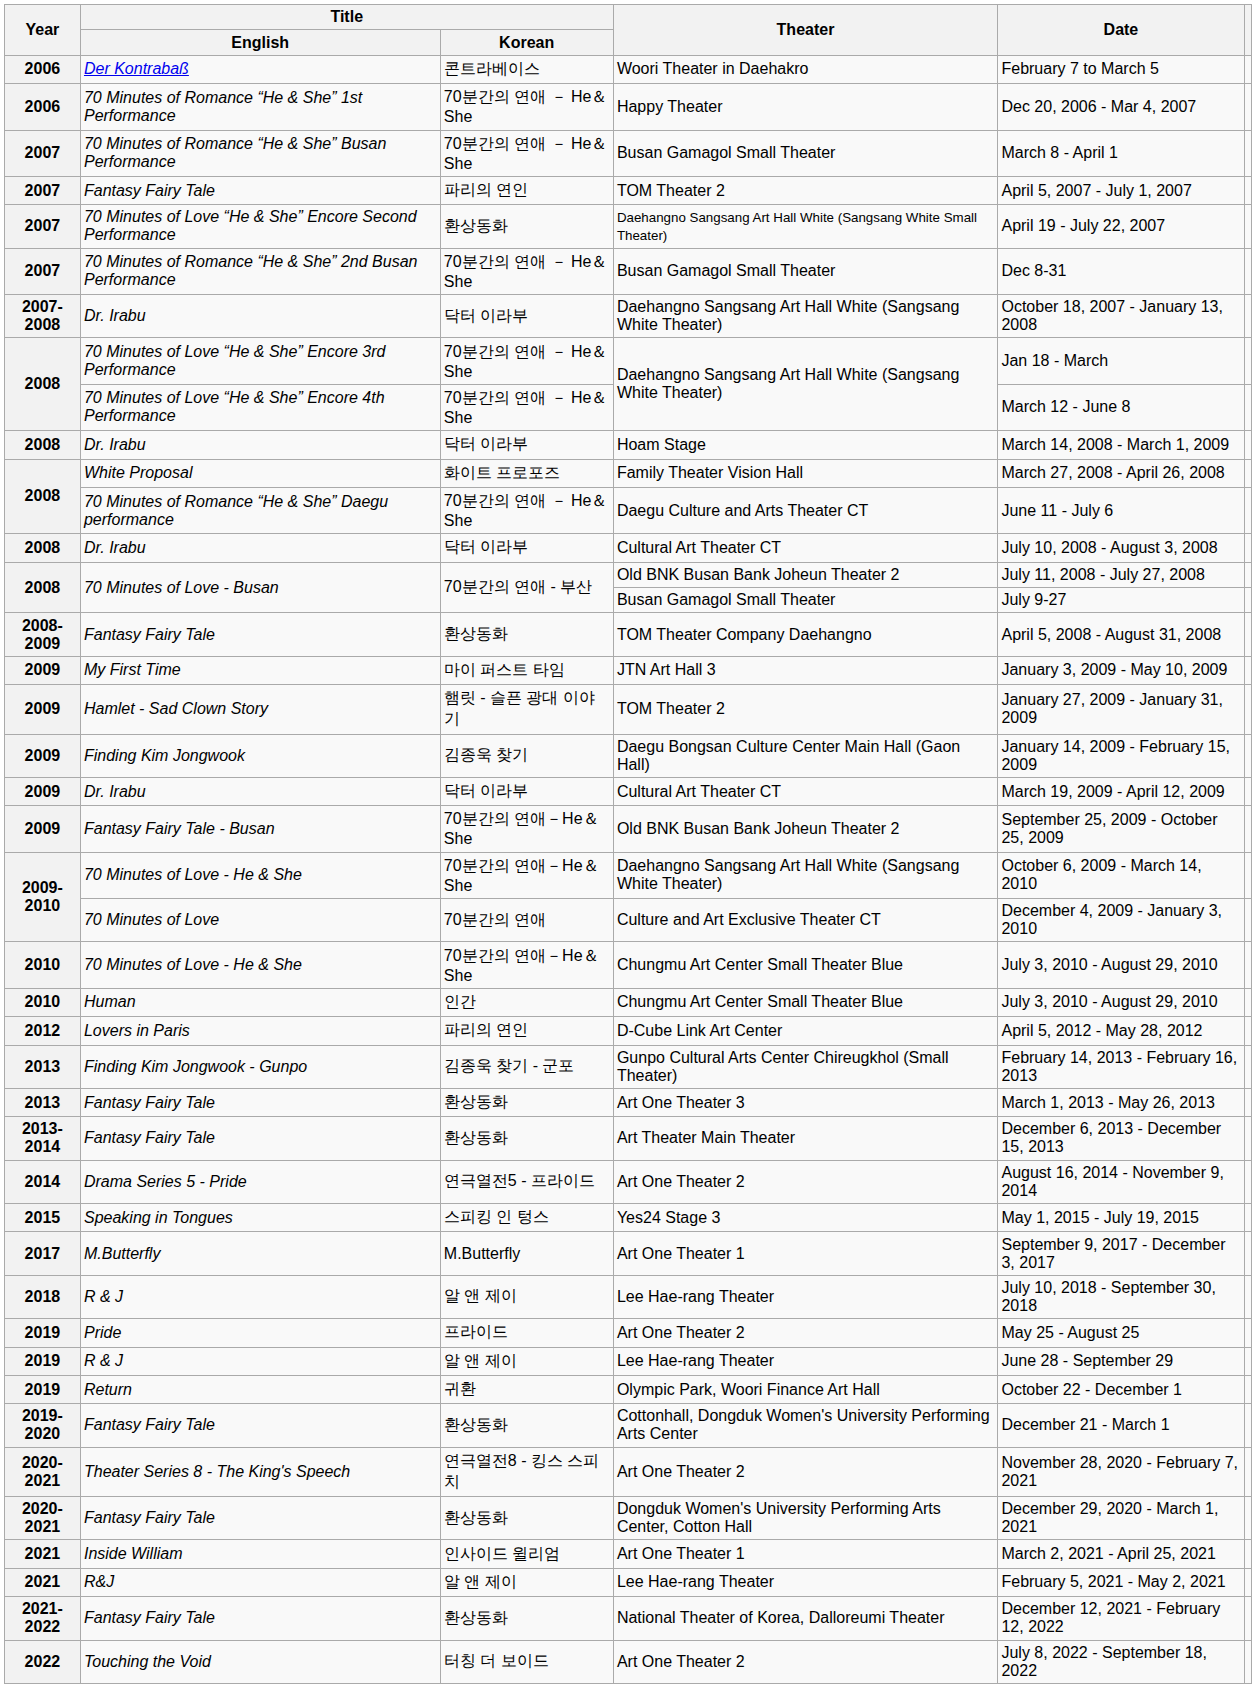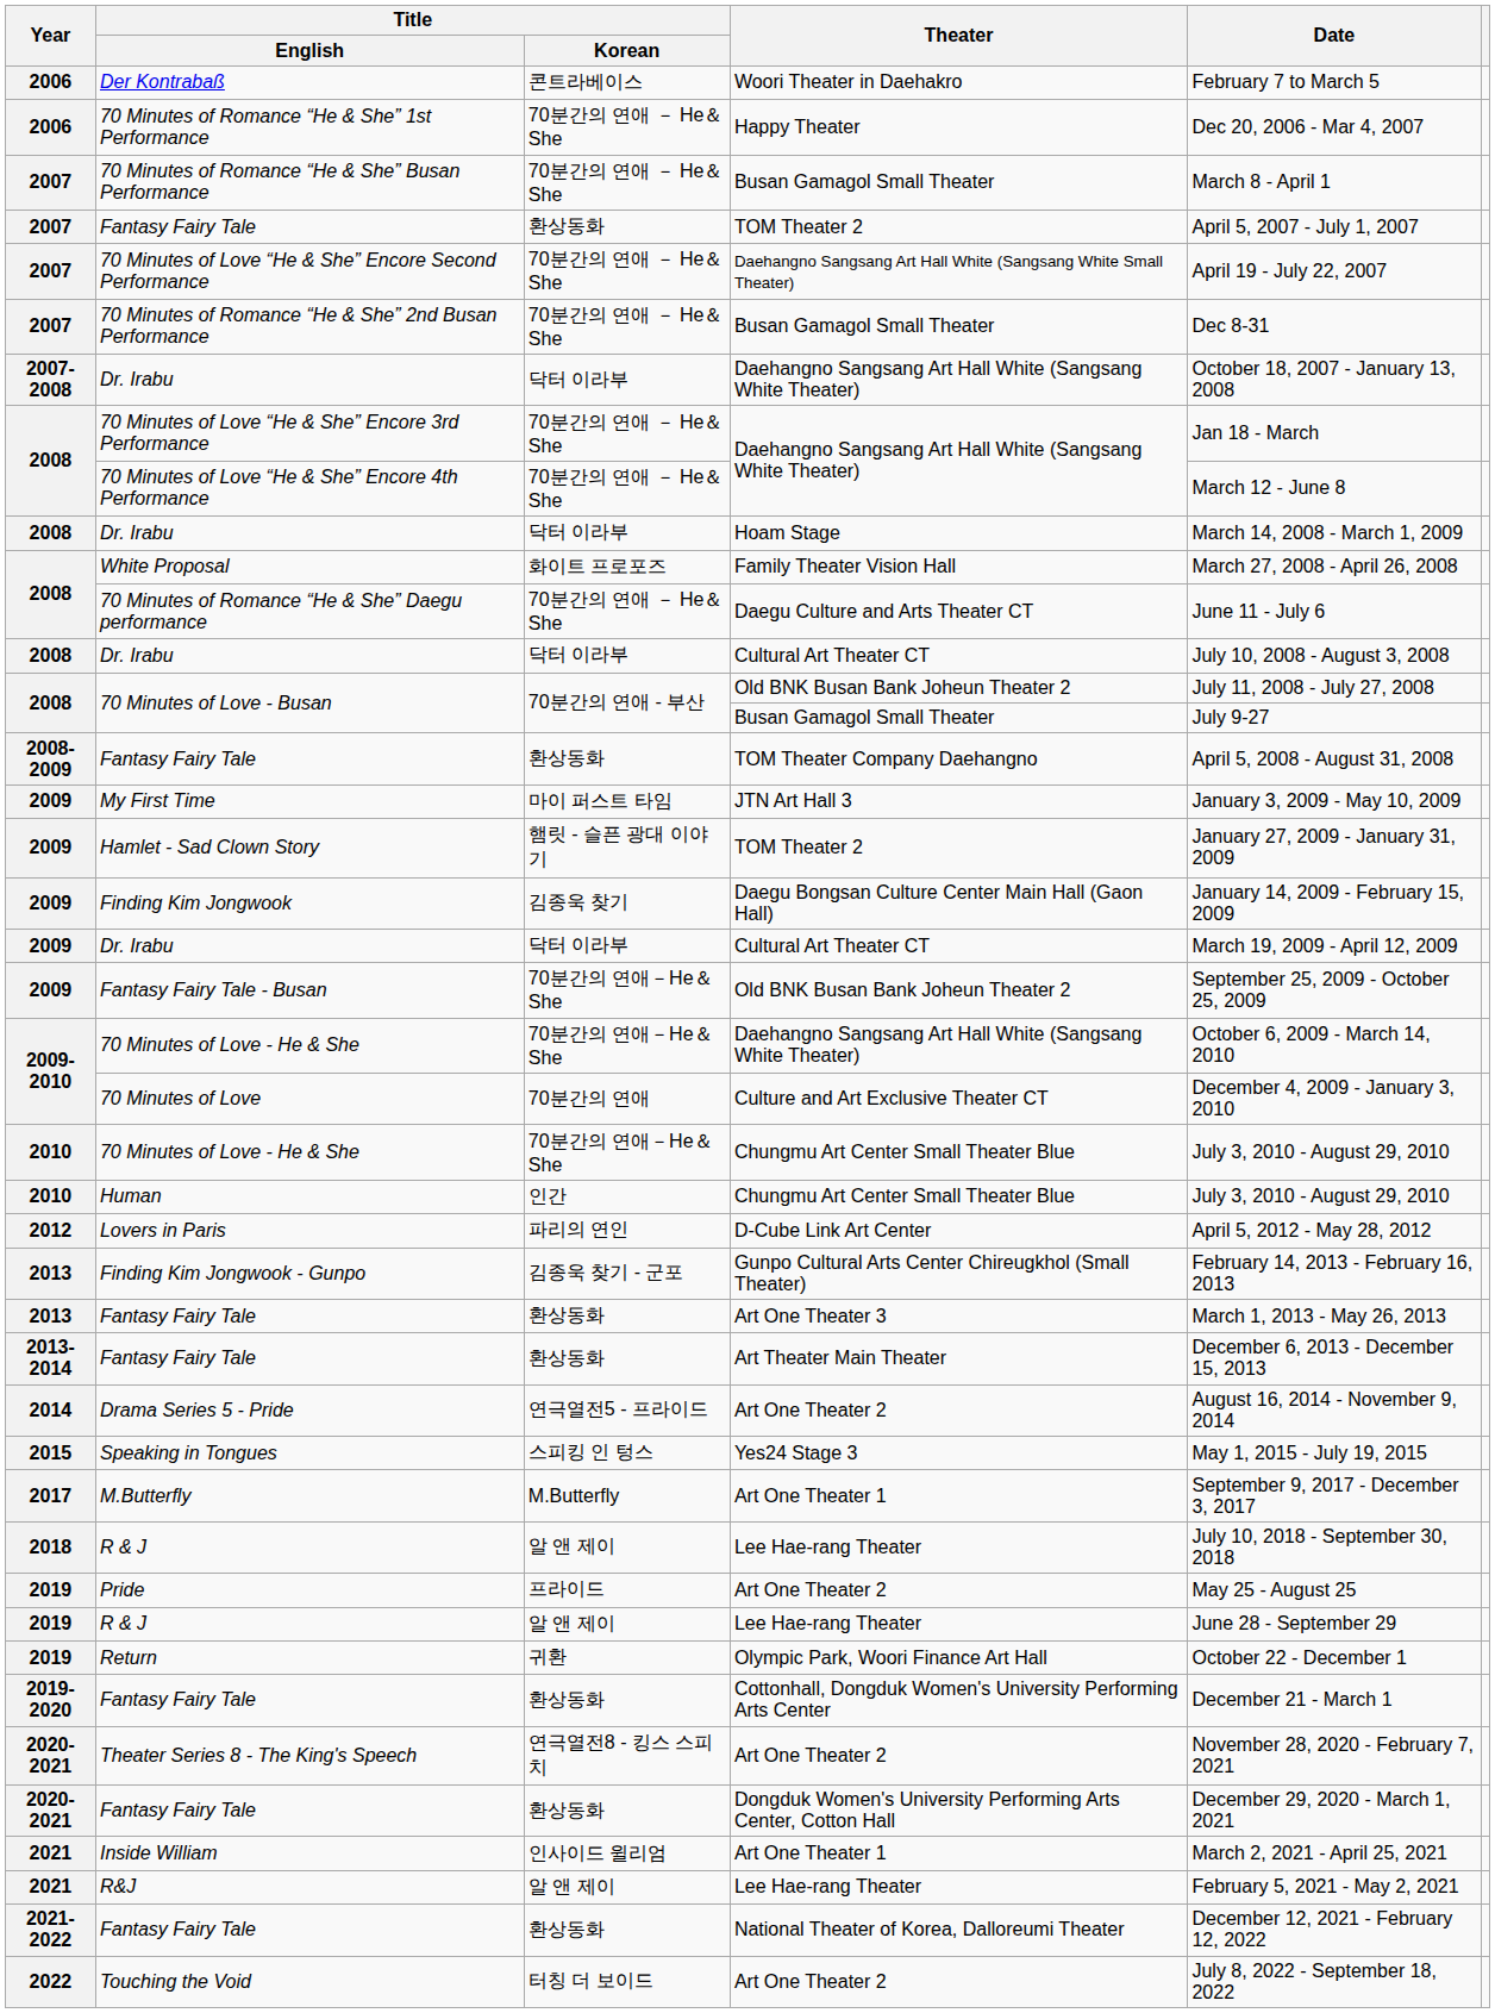Fantasy Fairy Tale / TOM Theater 2 | Title / Korean: 파리의 연인 -> 환상동화
70 Minutes of Love “He & She” Encore Second Performance | Title / Korean: 환상동화 -> 70분간의 연애 － He＆She
